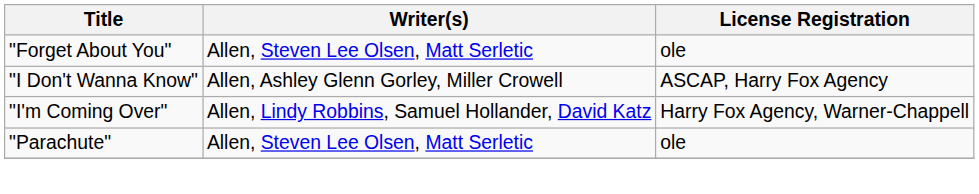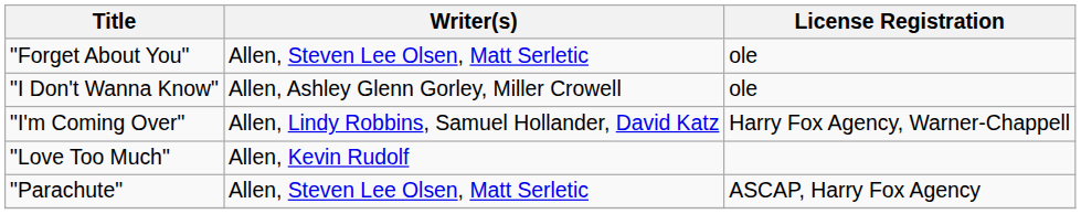"I Don't Wanna Know" | License Registration: ASCAP, Harry Fox Agency -> ole
+ row: "Love Too Much" | Allen, Kevin Rudolf
"Parachute" | License Registration: ole -> ASCAP, Harry Fox Agency
